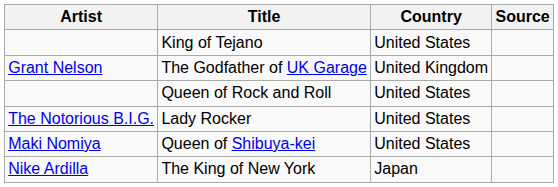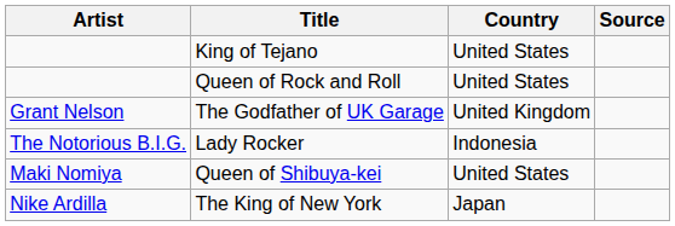rows swapped: The Godfather of UK Garage <-> Queen of Rock and Roll
Lady Rocker | Country: United States -> Indonesia
